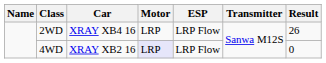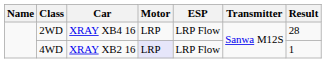2WD | Result: 26 -> 28
4WD | Result: 0 -> 1
